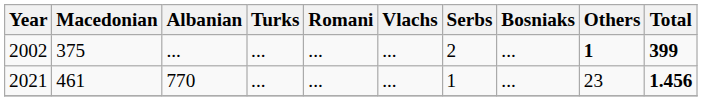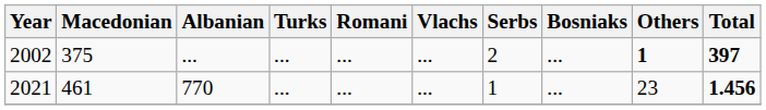2002 | Total: 399 -> 397
